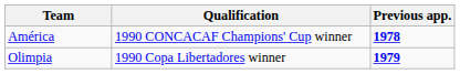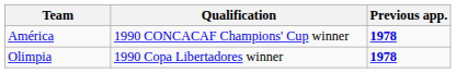Olimpia | Previous app.: 1979 -> 1978
